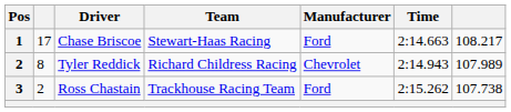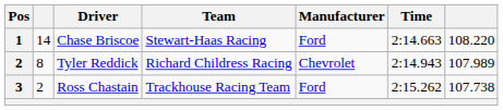Chase Briscoe | column 2: 17 -> 14
Chase Briscoe | column 7: 108.217 -> 108.220
